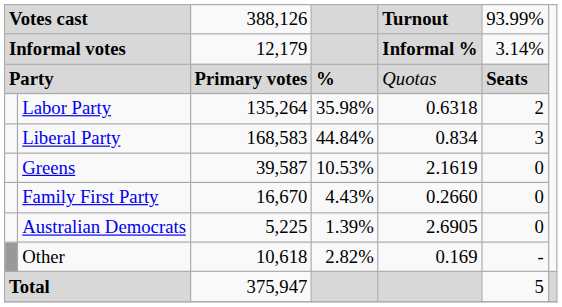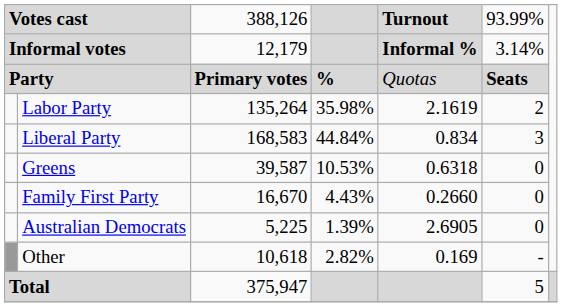Labor Party | column 5: 0.6318 -> 2.1619
Greens | column 5: 2.1619 -> 0.6318
